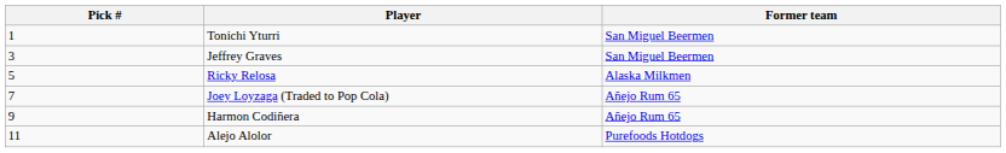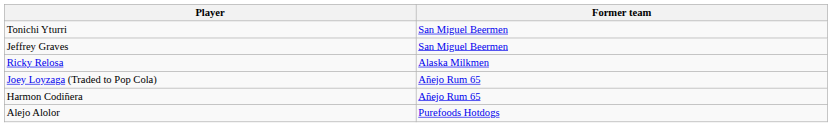- column: Pick # | 1 | 3 | 5 | 7 | 9 | 11
